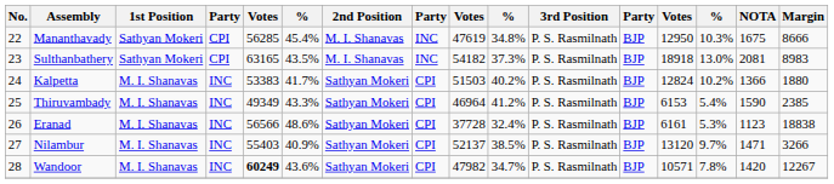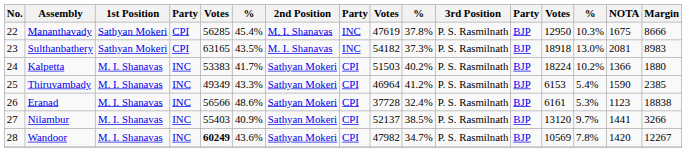Mananthavady | column 10: 34.8% -> 37.8%
Kalpetta | column 13: 12824 -> 18224
Nilambur | NOTA: 1471 -> 1441
Wandoor | column 13: 10571 -> 10569
